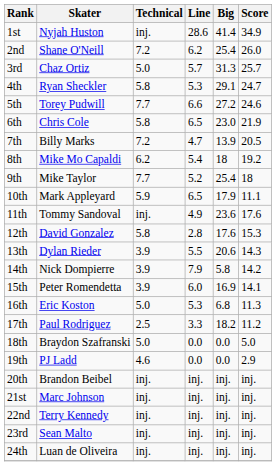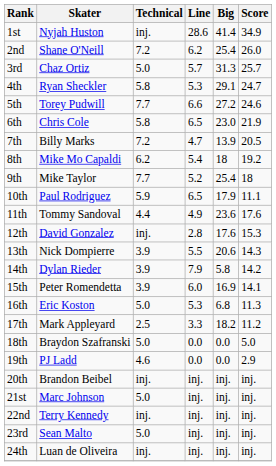10th | Skater: Mark Appleyard -> Paul Rodriguez
11th | Technical: inj. -> 4.4
12th | Technical: 5.8 -> inj.
13th | Skater: Dylan Rieder -> Nick Dompierre
14th | Skater: Nick Dompierre -> Dylan Rieder
17th | Skater: Paul Rodriguez -> Mark Appleyard
21st | Technical: inj. -> 5.0
23rd | Technical: inj. -> 5.0
